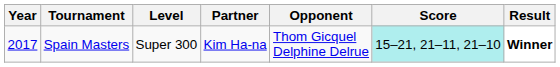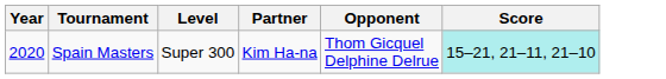- column: Result | Winner
Spain Masters | Year: 2017 -> 2020
